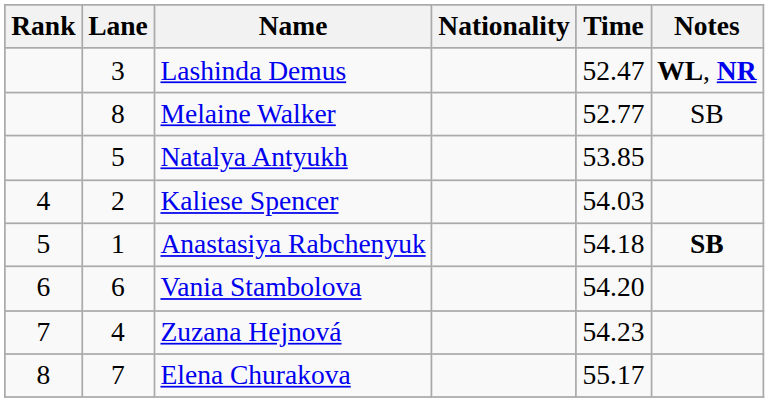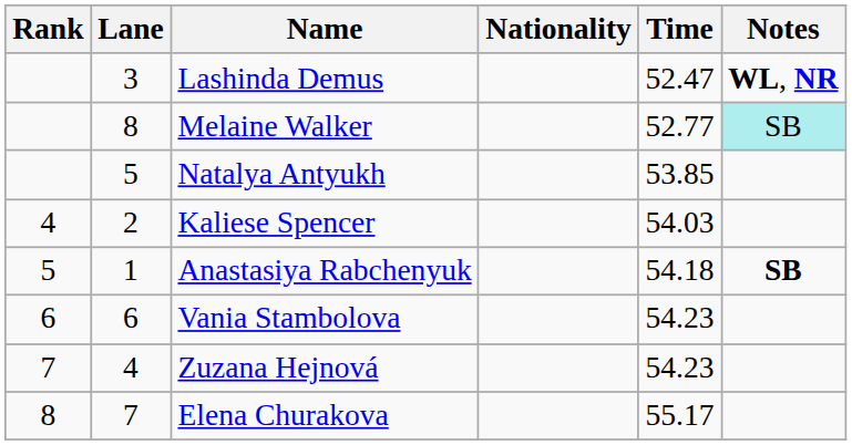Melaine Walker | Notes: no background -> paleturquoise background
Vania Stambolova | Time: 54.20 -> 54.23
